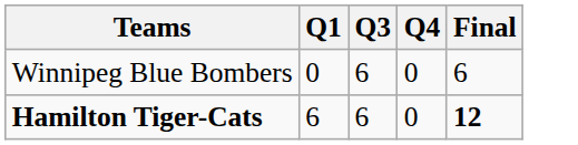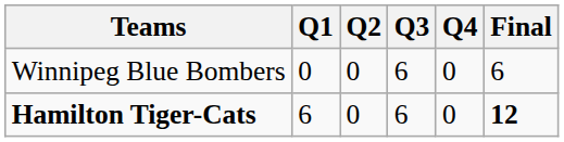+ column: Q2 | 0 | 0
